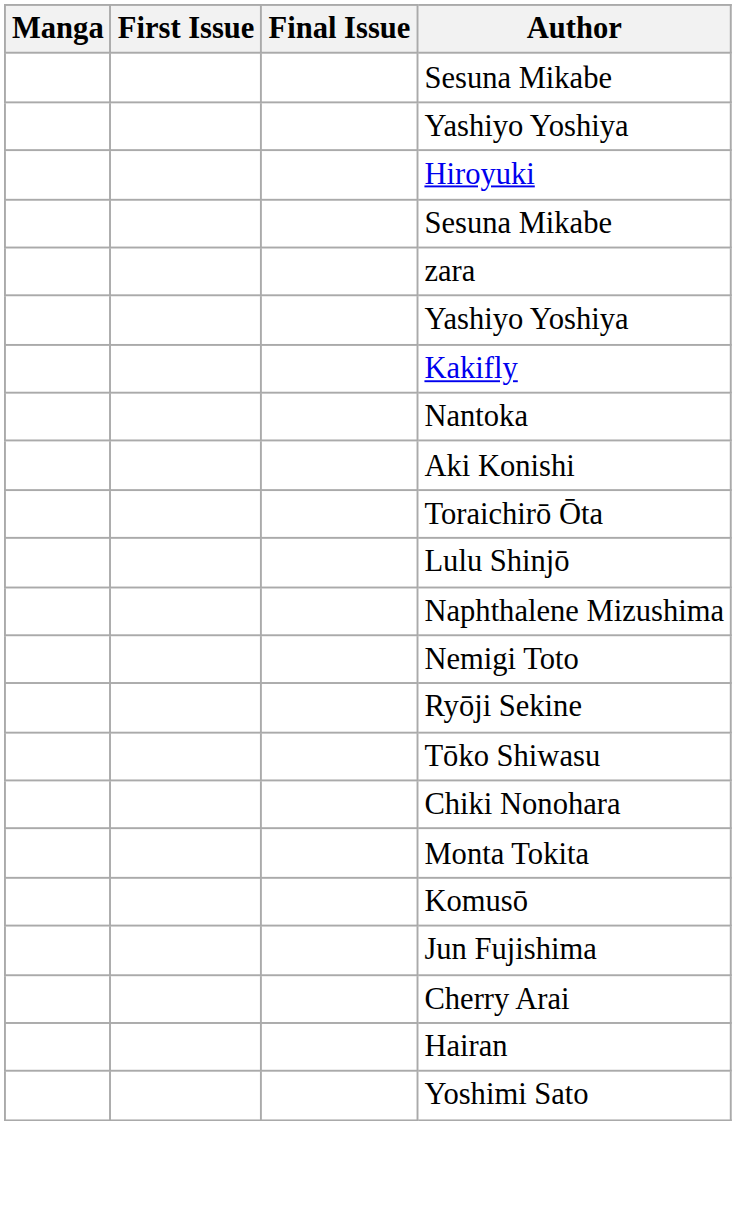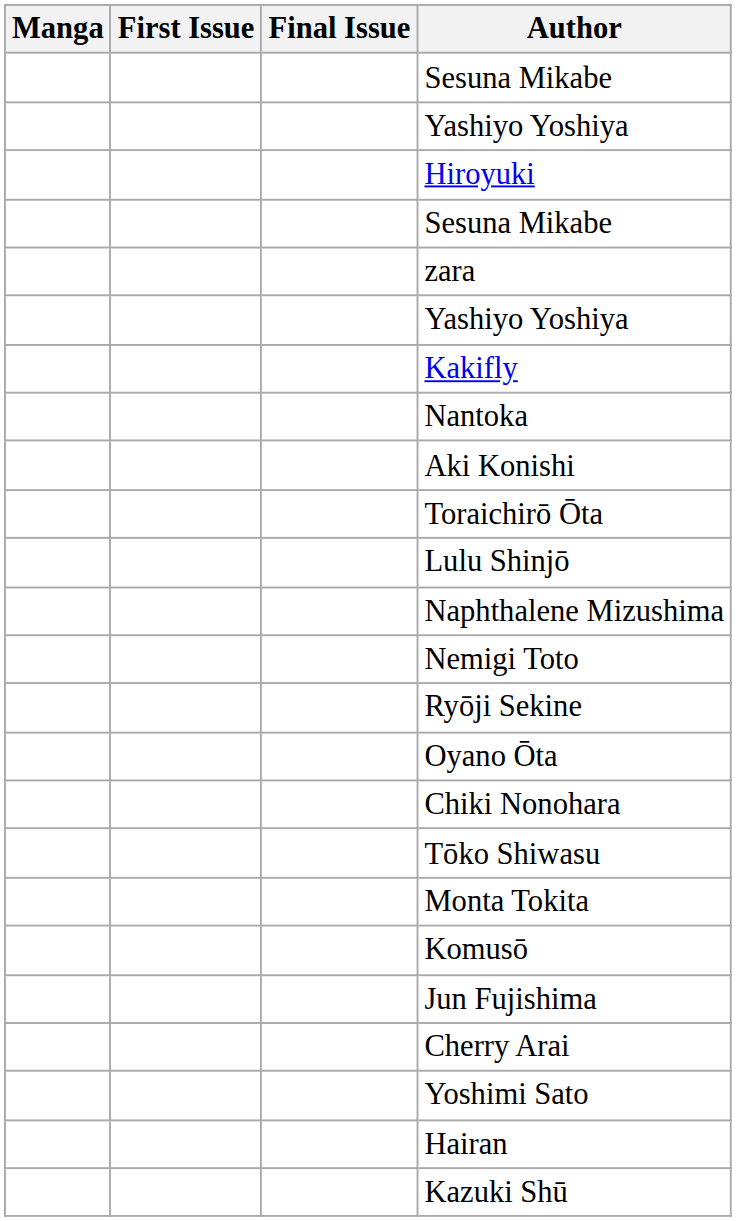+ row: Oyano Ōta
rows swapped: Chiki Nonohara <-> Tōko Shiwasu
rows swapped: Hairan <-> Yoshimi Sato
+ row: Kazuki Shū
